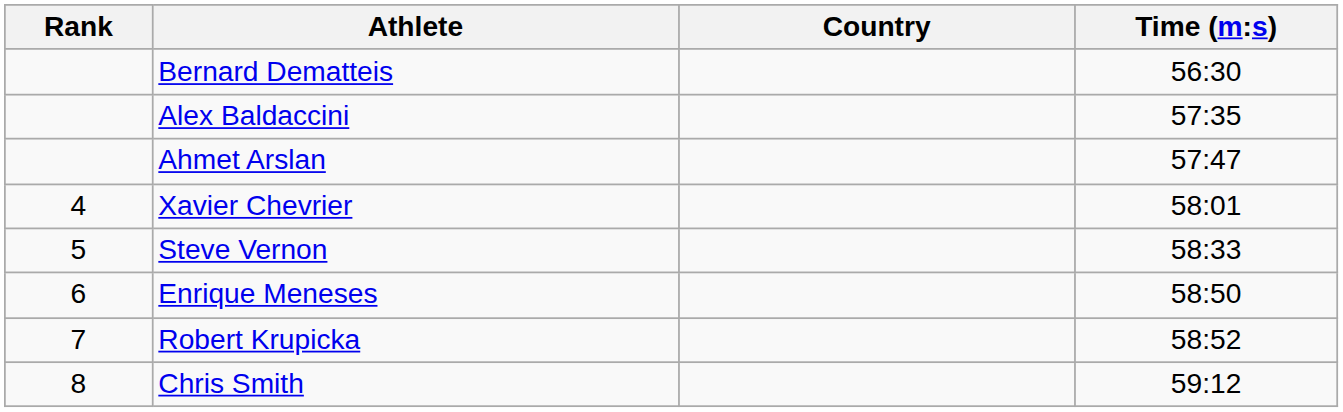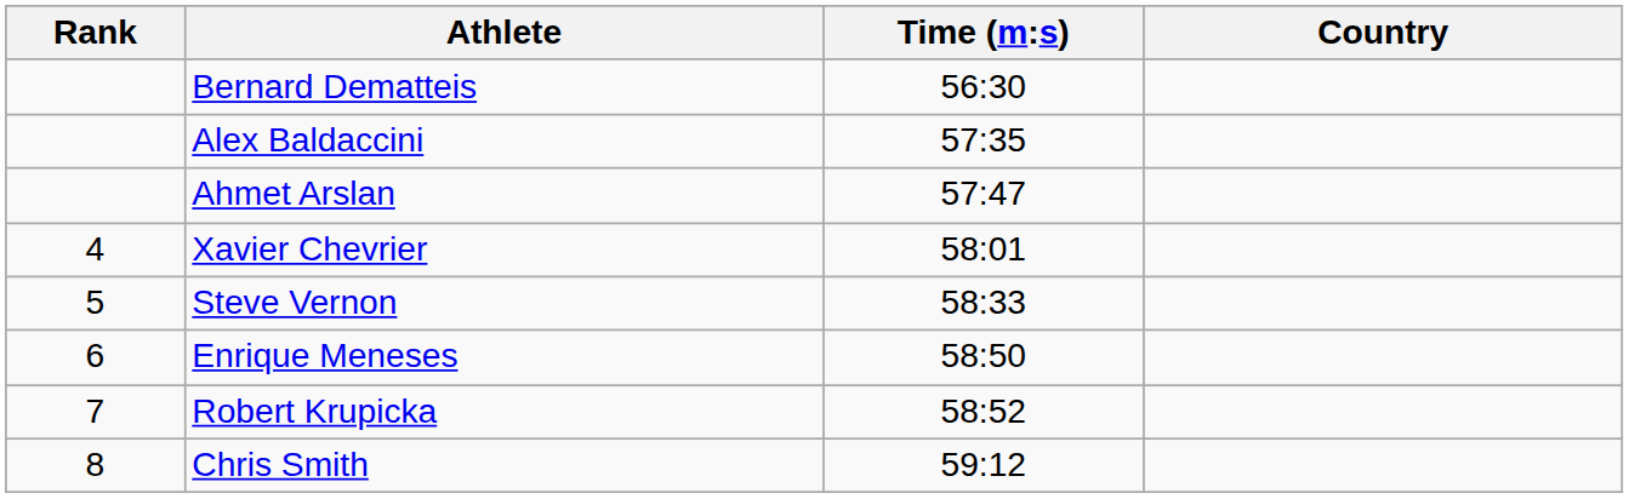columns swapped: Country <-> Time (m:s)
